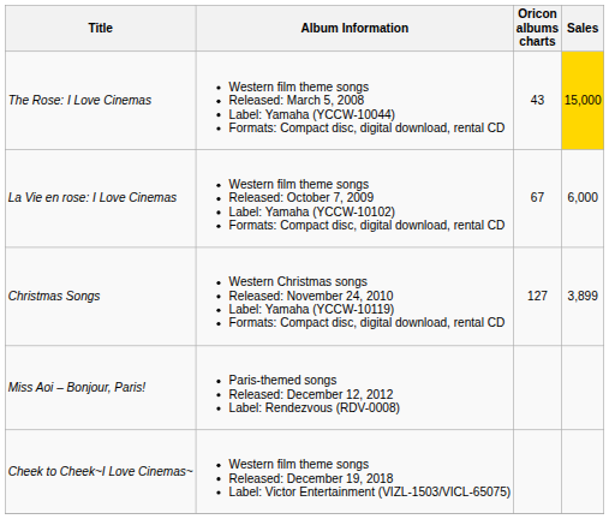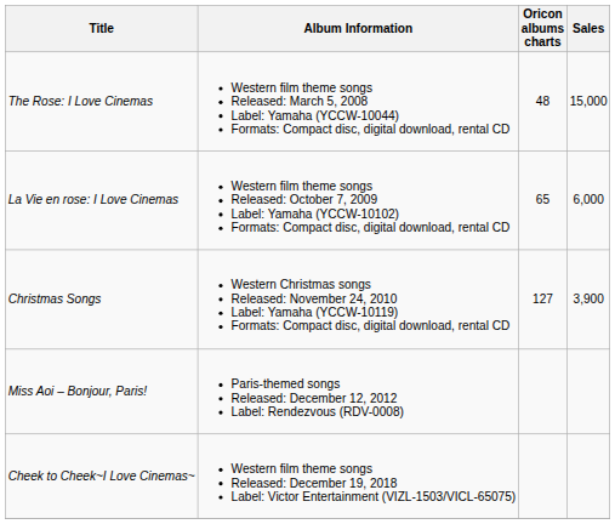The Rose: I Love Cinemas | Oricon albums charts: 43 -> 48
The Rose: I Love Cinemas | Sales: gold background -> no background
La Vie en rose: I Love Cinemas | Oricon albums charts: 67 -> 65
Christmas Songs | Sales: 3,899 -> 3,900
